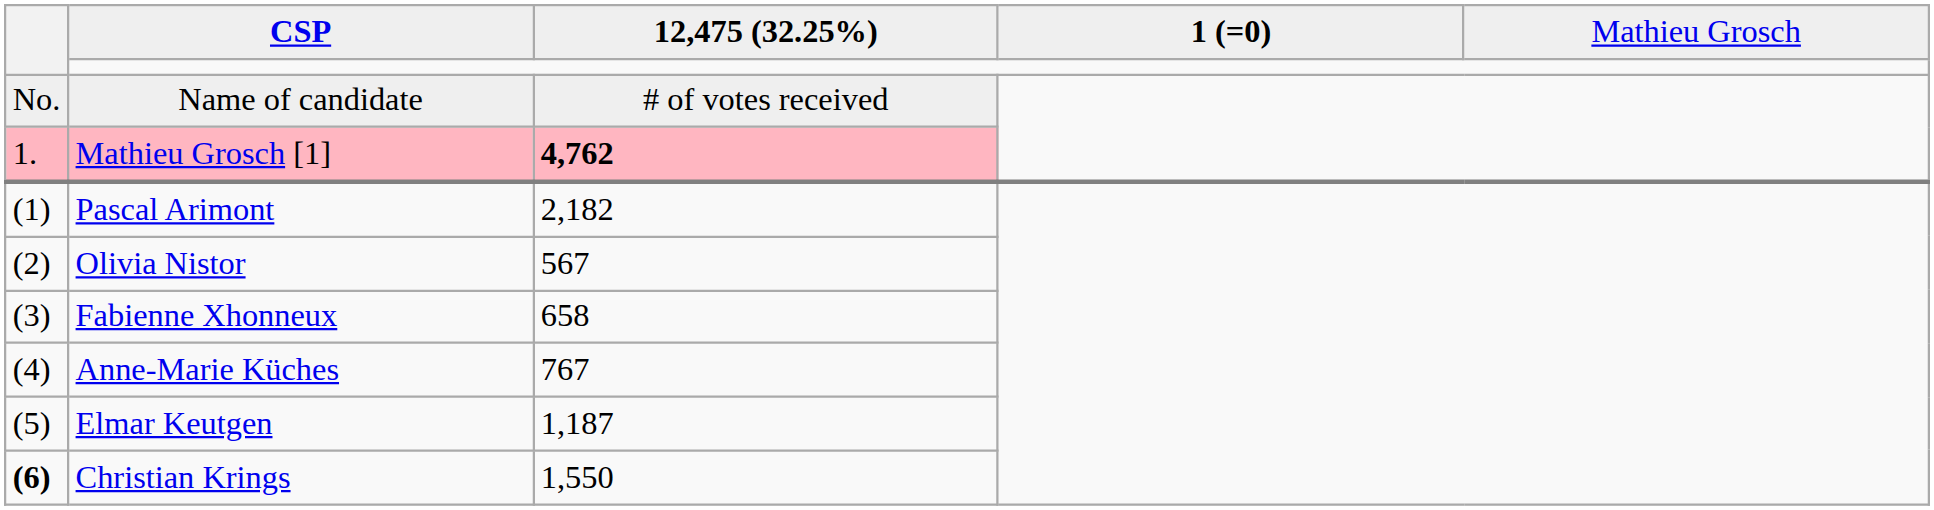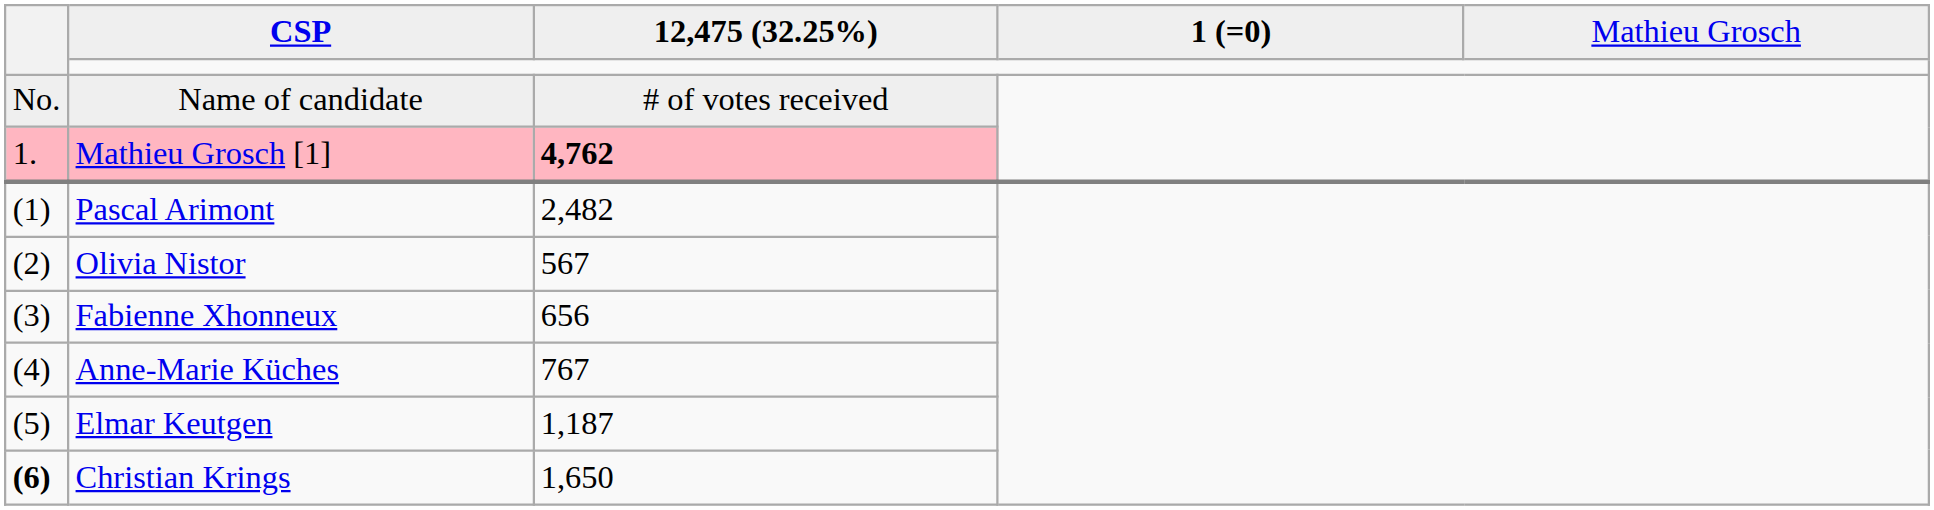Pascal Arimont | column 3: 2,182 -> 2,482
Fabienne Xhonneux | column 3: 658 -> 656
Christian Krings | column 3: 1,550 -> 1,650
